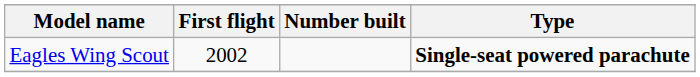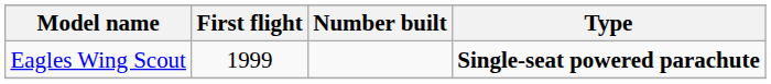Eagles Wing Scout | First flight: 2002 -> 1999
